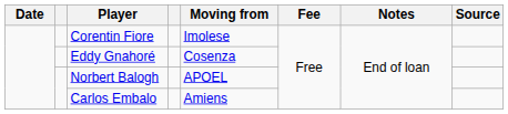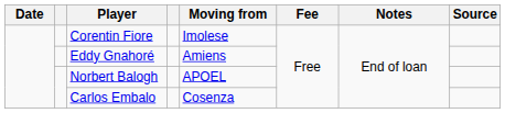Eddy Gnahoré | Moving from: Cosenza -> Amiens
Carlos Embalo | Moving from: Amiens -> Cosenza
